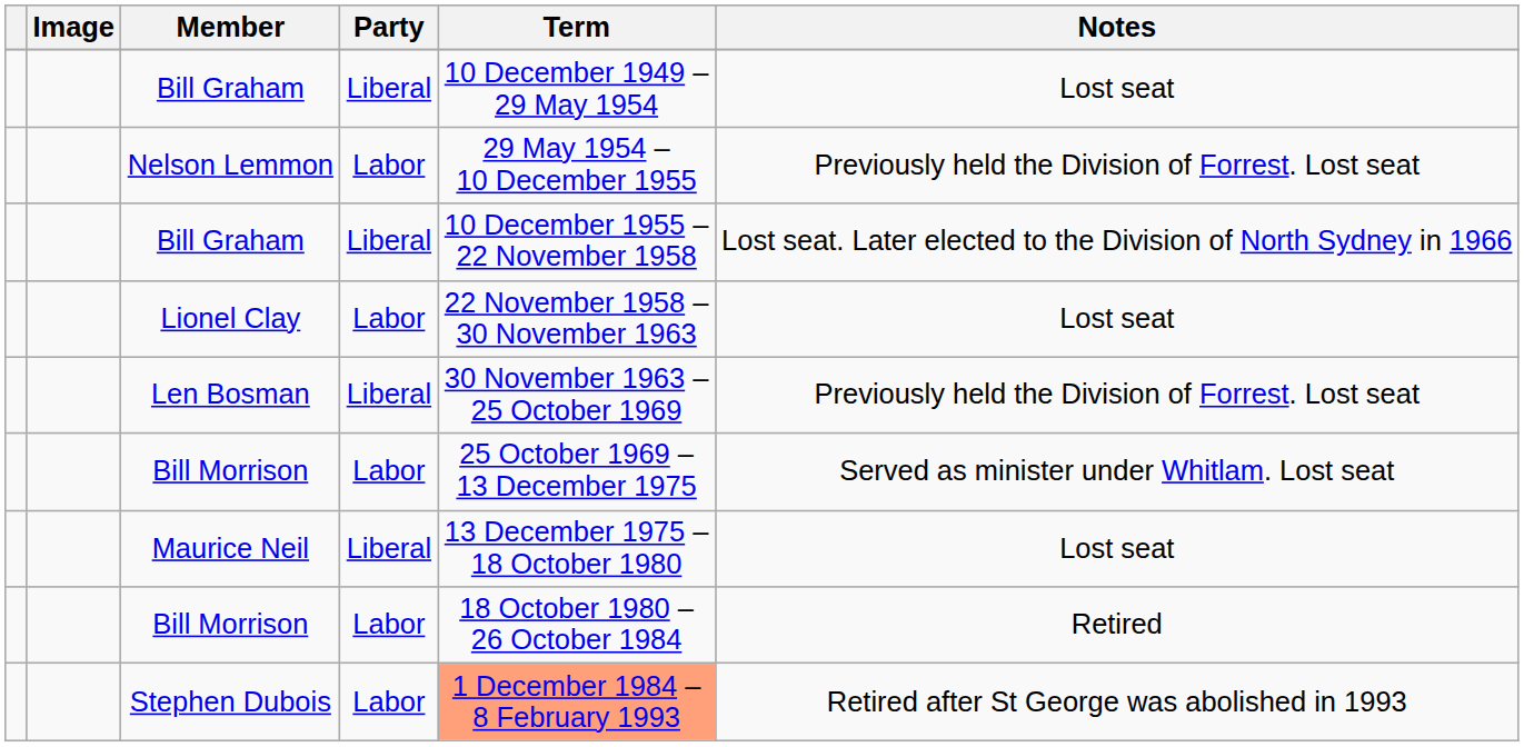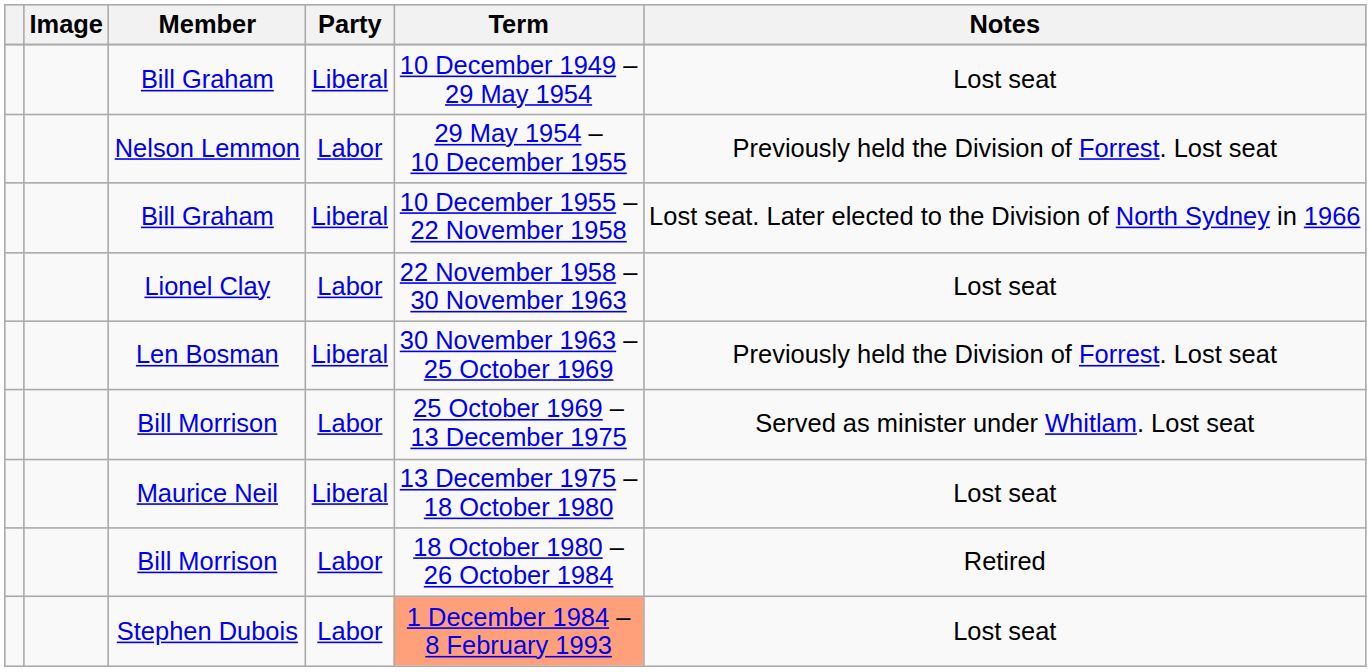Stephen Dubois | Notes: Retired after St George was abolished in 1993 -> Lost seat
